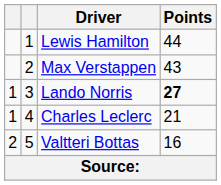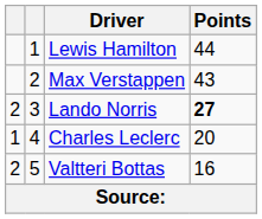Lando Norris | column 1: 1 -> 2
Charles Leclerc | Points: 21 -> 20
